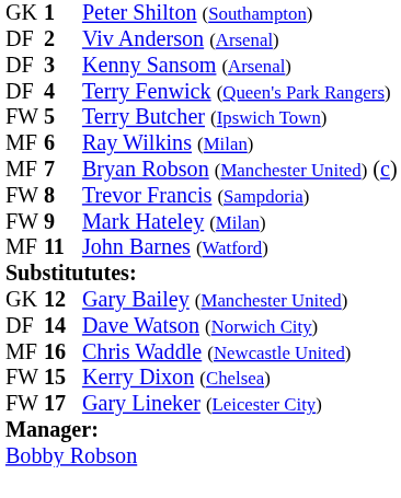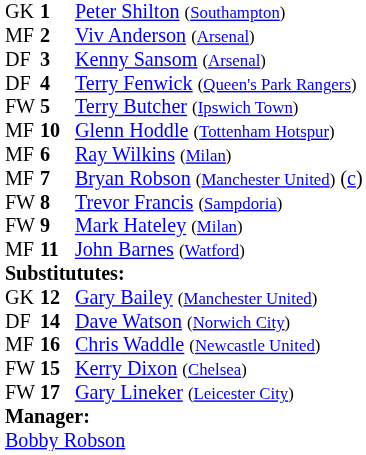Viv Anderson (Arsenal) | column 1: DF -> MF
+ row: MF | 10 | Glenn Hoddle (Tottenham Hotspur)
